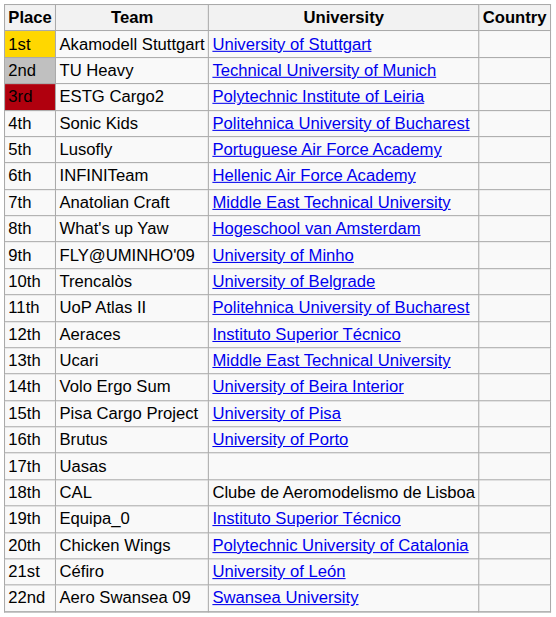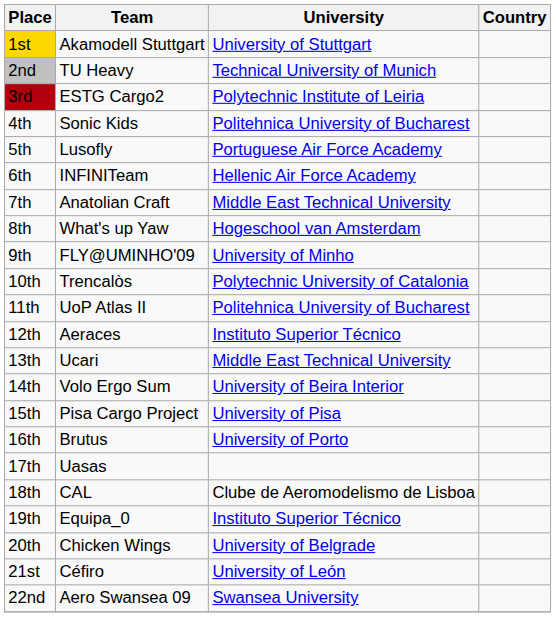10th | University: University of Belgrade -> Polytechnic University of Catalonia
20th | University: Polytechnic University of Catalonia -> University of Belgrade
